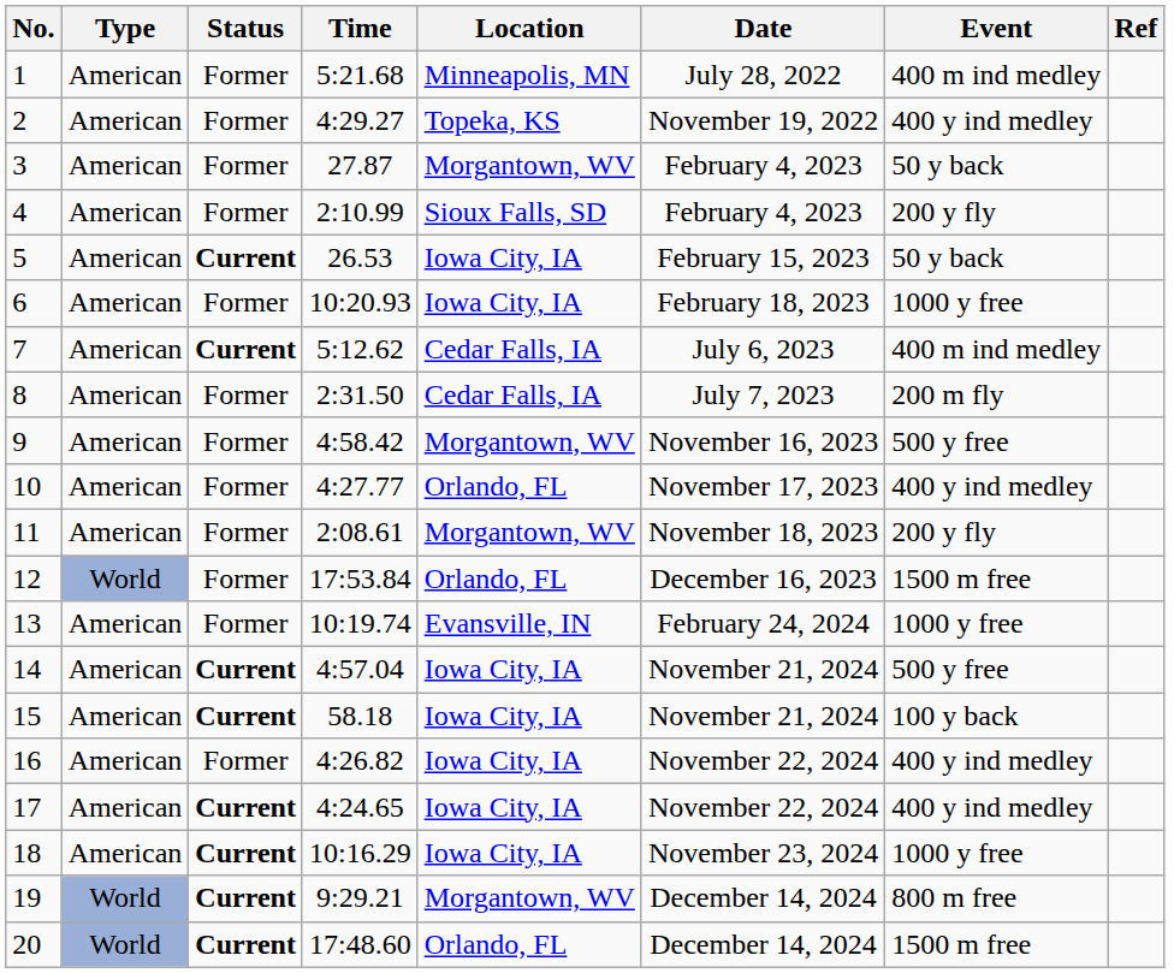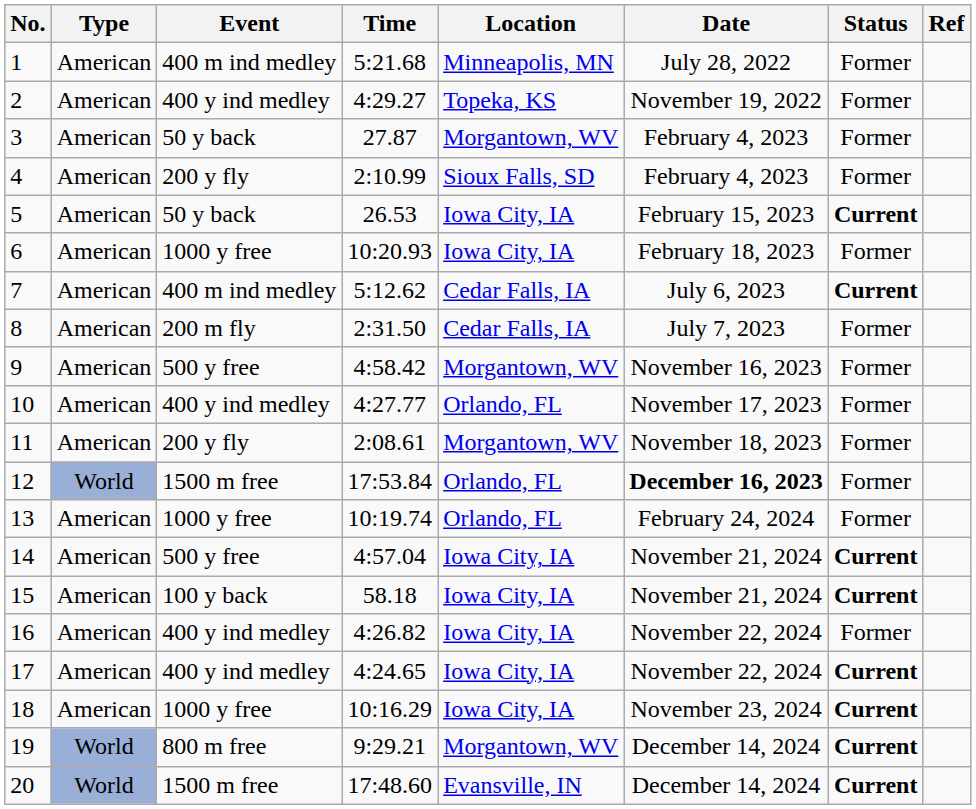columns swapped: Event <-> Status
12 | Date: normal -> bold
13 | Location: Evansville, IN -> Orlando, FL
20 | Location: Orlando, FL -> Evansville, IN
